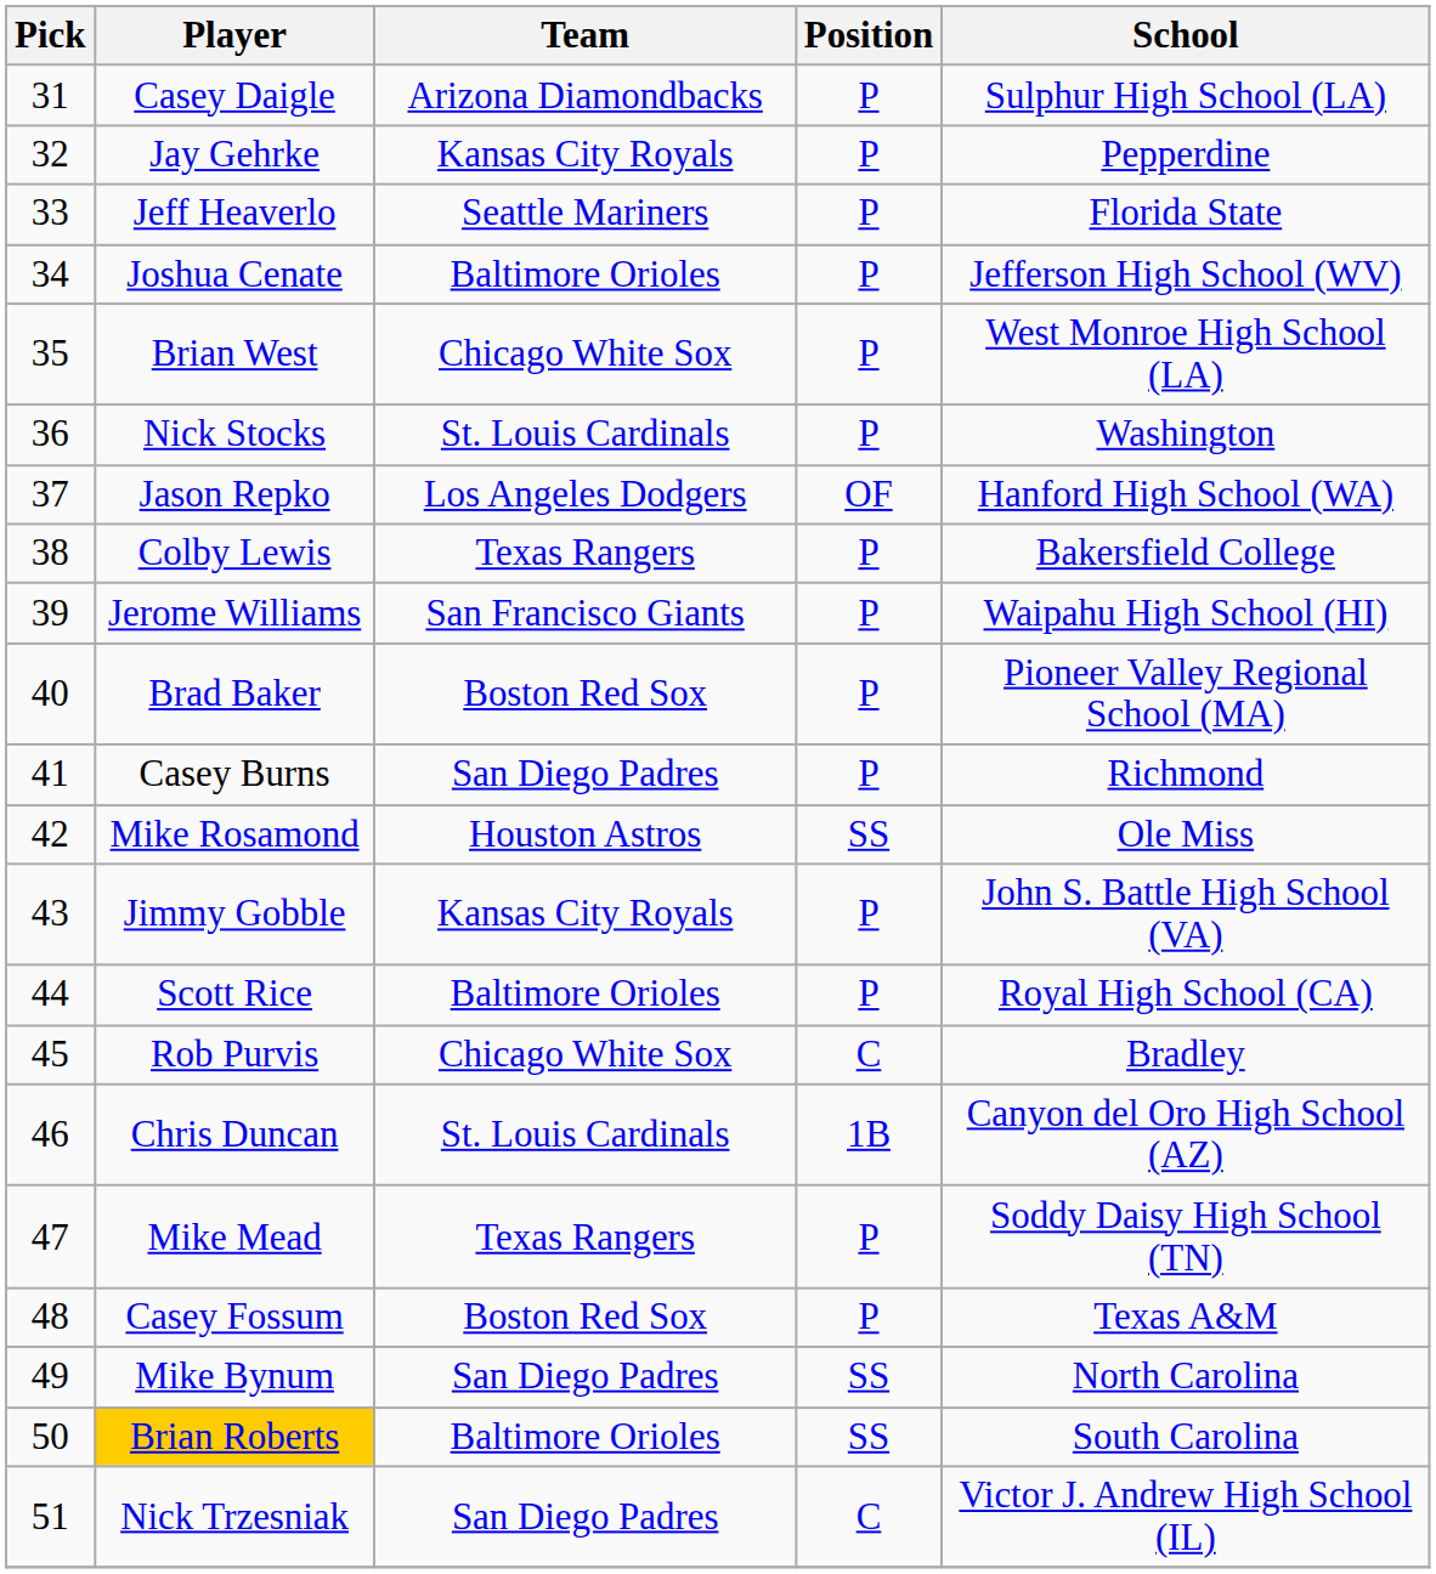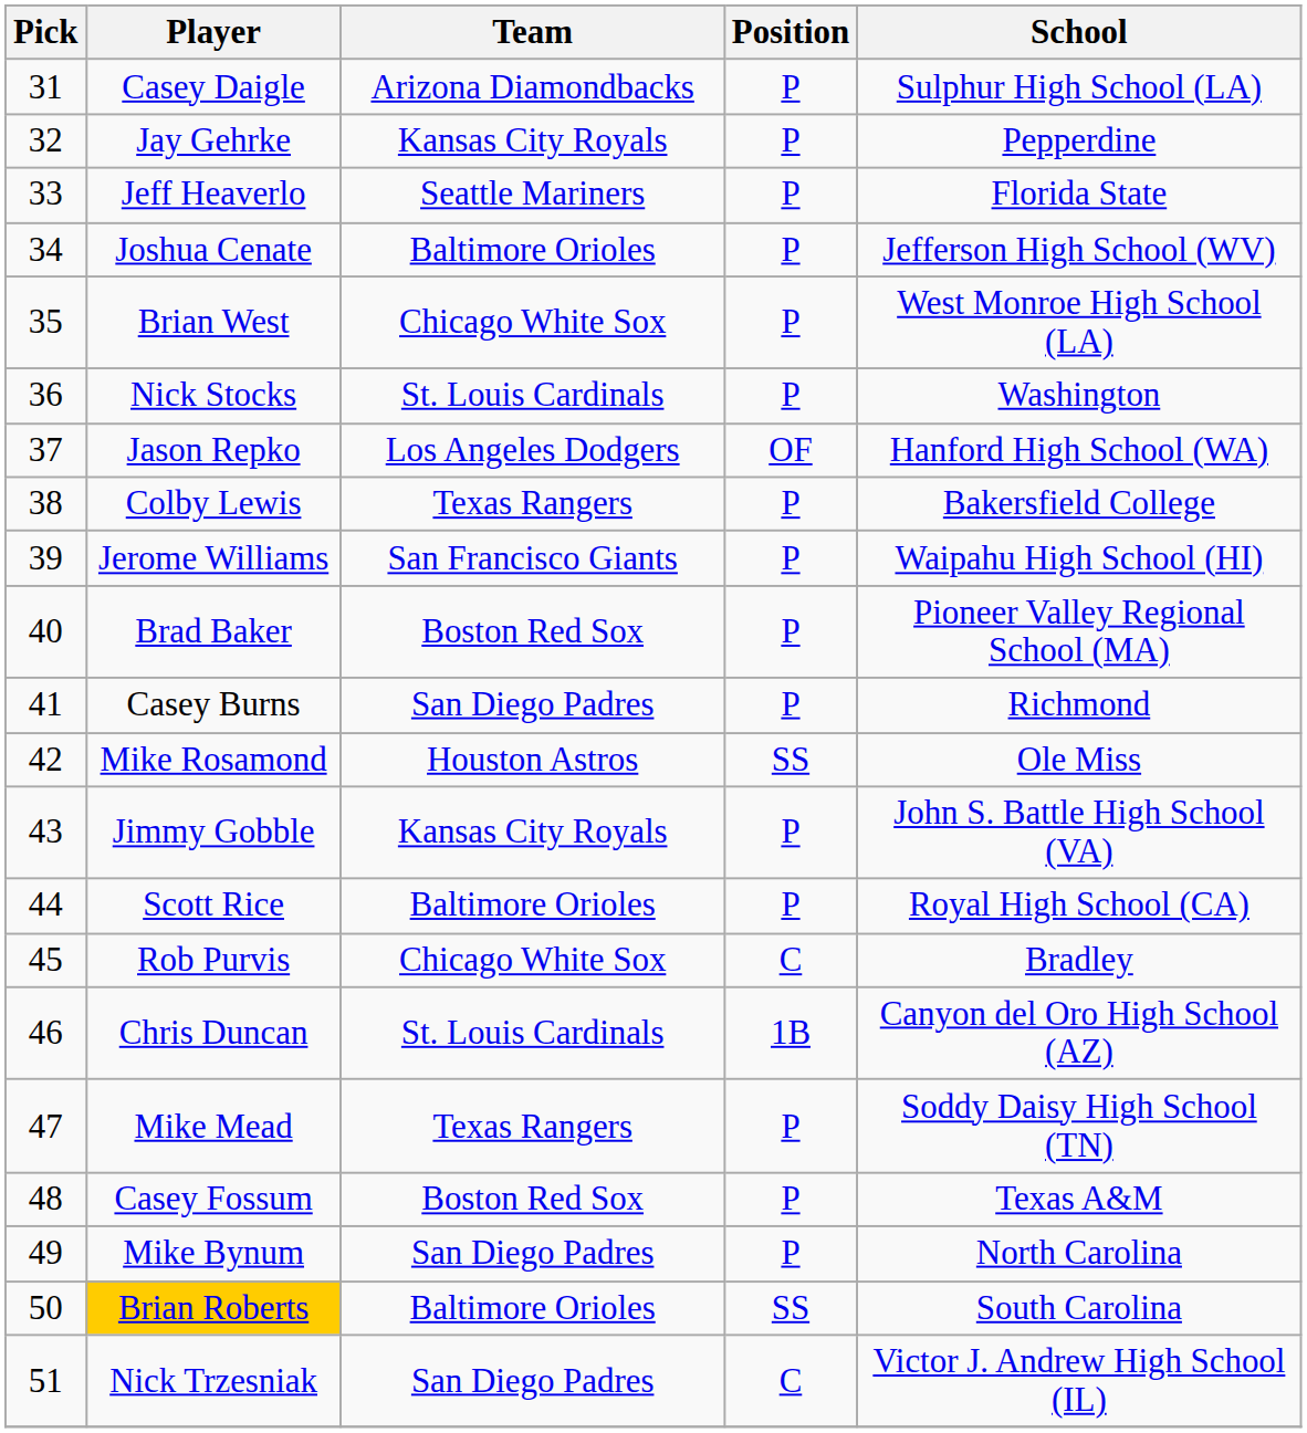Mike Bynum | Position: SS -> P
